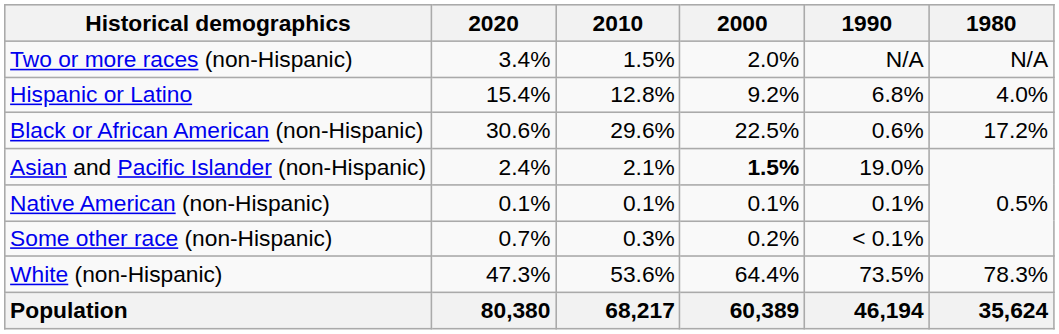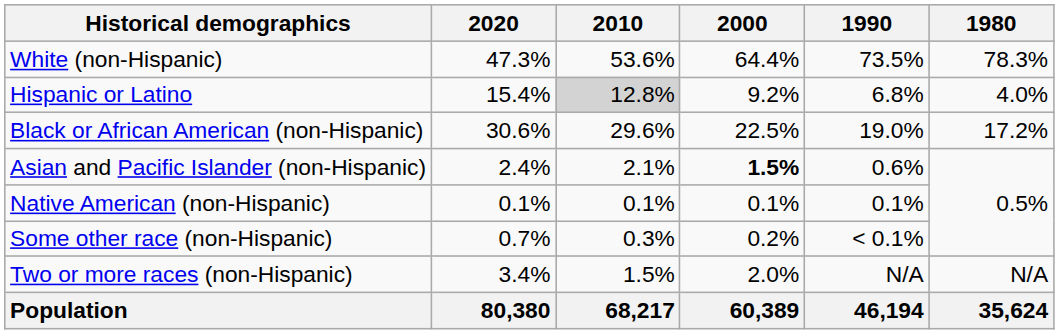rows swapped: White (non-Hispanic) <-> Two or more races (non-Hispanic)
Hispanic or Latino | 2010: no background -> lightgrey background
Black or African American (non-Hispanic) | 1990: 0.6% -> 19.0%
Asian and Pacific Islander (non-Hispanic) | 1990: 19.0% -> 0.6%
